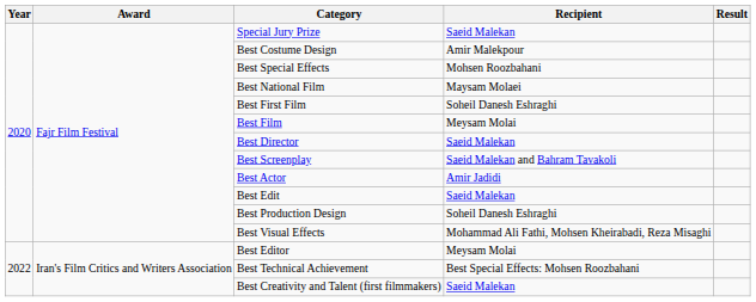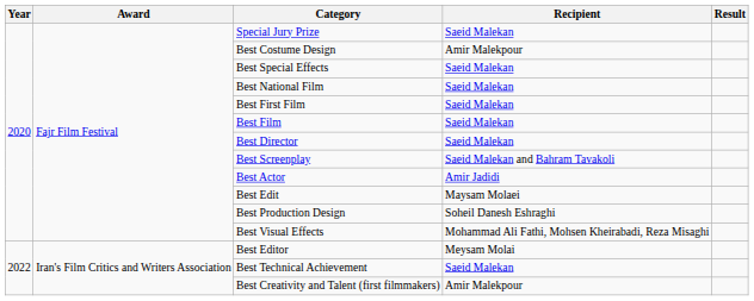Best Special Effects | Recipient: Mohsen Roozbahani -> Saeid Malekan
Best National Film | Recipient: Maysam Molaei -> Saeid Malekan
Best First Film | Recipient: Soheil Danesh Eshraghi -> Saeid Malekan
Best Film | Recipient: Meysam Molai -> Saeid Malekan
Best Edit | Recipient: Saeid Malekan -> Maysam Molaei
Best Technical Achievement | Recipient: Best Special Effects: Mohsen Roozbahani -> Saeid Malekan
Best Creativity and Talent (first filmmakers) | Recipient: Saeid Malekan -> Amir Malekpour
